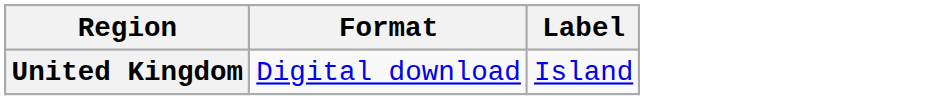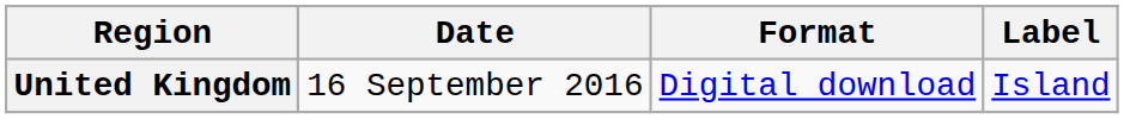+ column: Date | 16 September 2016
